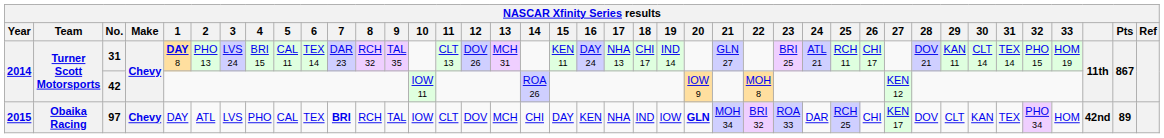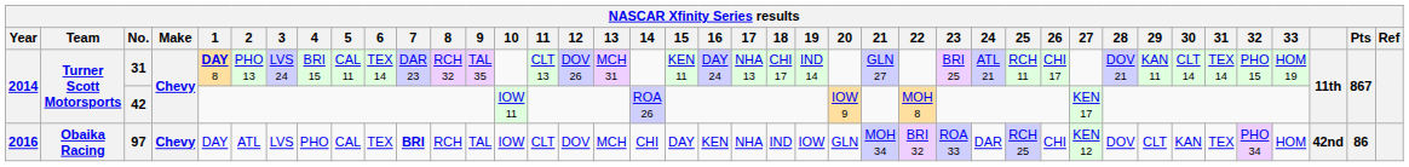42 | 27: KEN 12 -> KEN 17
97 | Year: 2015 -> 2016
97 | 20: bold -> normal
97 | 27: KEN 17 -> KEN 12
97 | Pts: 89 -> 86
